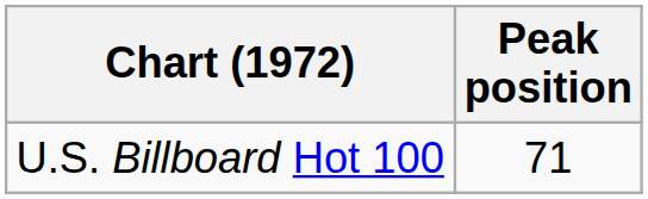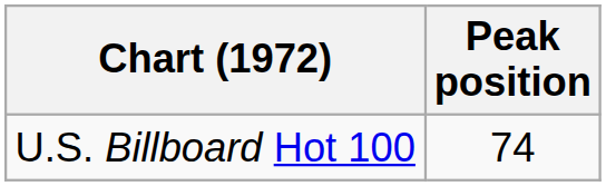U.S. Billboard Hot 100 | Peak position: 71 -> 74
